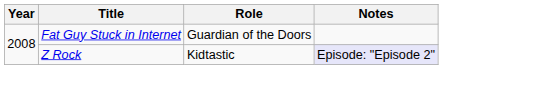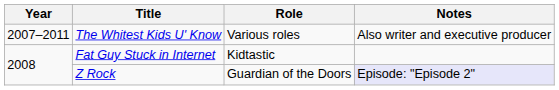+ row: 2007–2011 | The Whitest Kids U' Know | Various roles | Also writer and executive producer
Fat Guy Stuck in Internet | Role: Guardian of the Doors -> Kidtastic
Z Rock | Role: Kidtastic -> Guardian of the Doors
